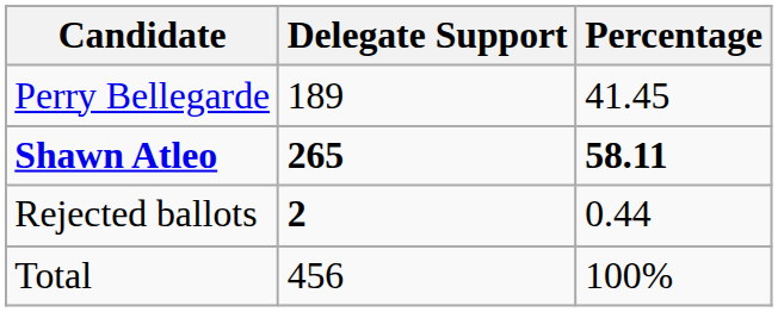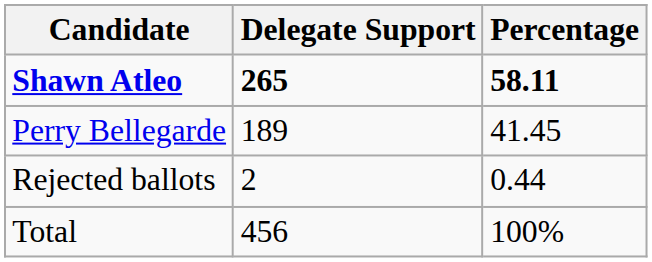rows swapped: Shawn Atleo <-> Perry Bellegarde
Rejected ballots | Delegate Support: bold -> normal
